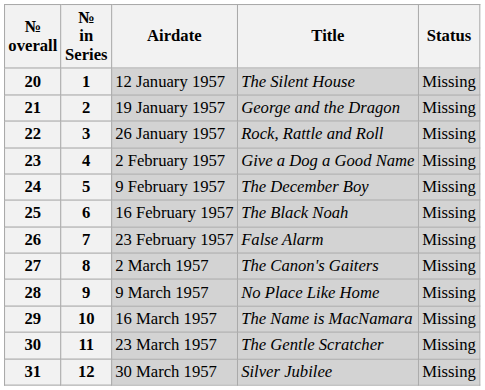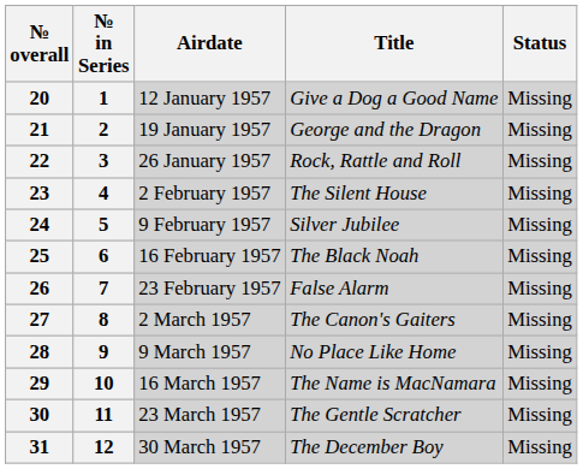20 | Title: The Silent House -> Give a Dog a Good Name
23 | Title: Give a Dog a Good Name -> The Silent House
24 | Title: The December Boy -> Silver Jubilee
31 | Title: Silver Jubilee -> The December Boy
